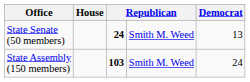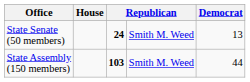State Assembly (150 members) | column 5: 24 -> 44
